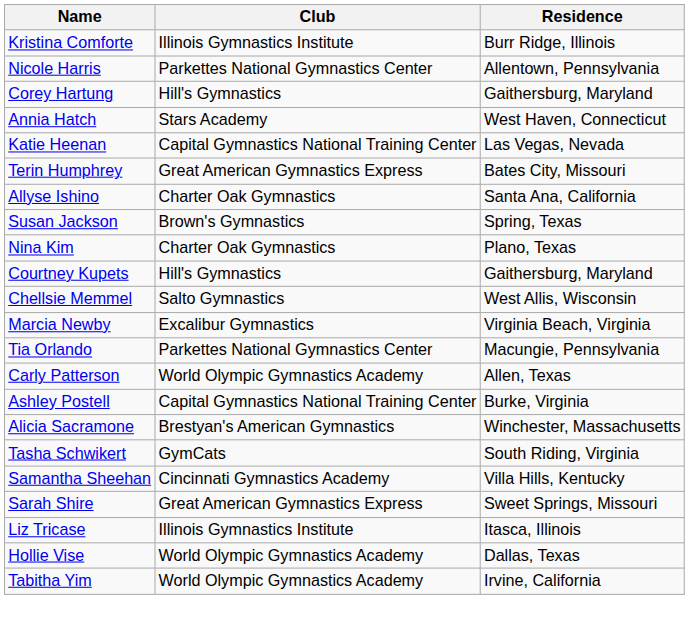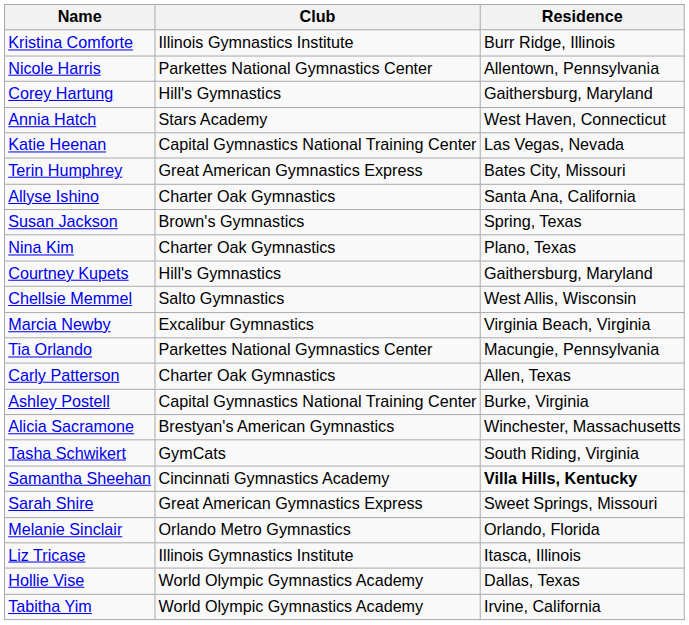Carly Patterson | Club: World Olympic Gymnastics Academy -> Charter Oak Gymnastics
Samantha Sheehan | Residence: normal -> bold
+ row: Melanie Sinclair | Orlando Metro Gymnastics | Orlando, Florida
